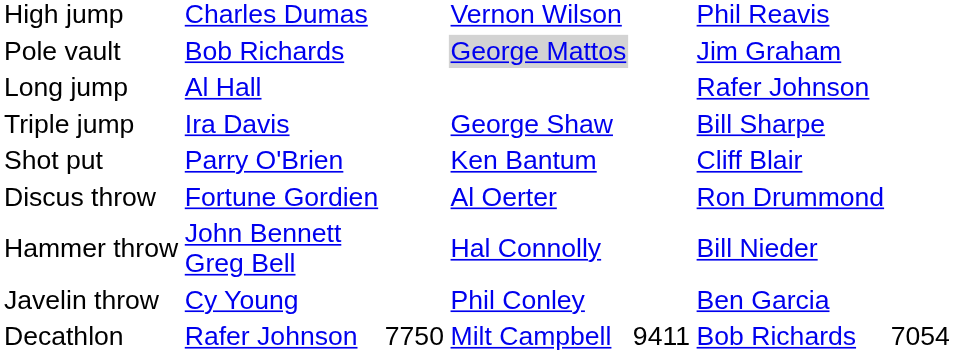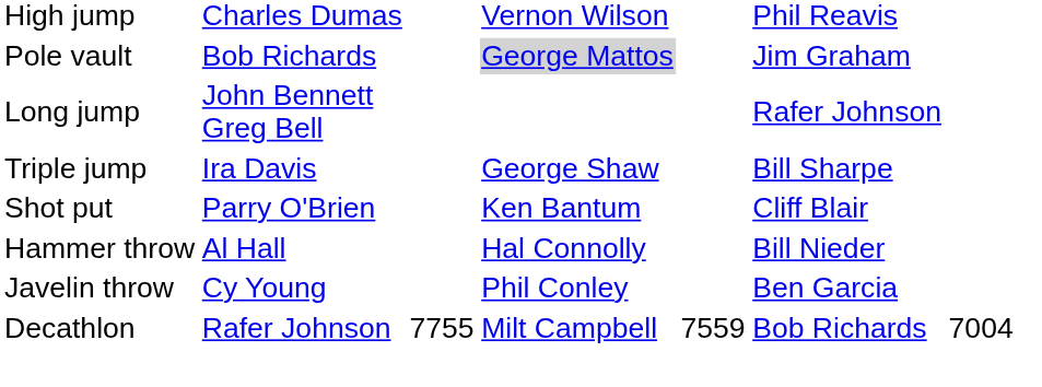Long jump | column 2: Al Hall -> John Bennett Greg Bell
- row: Discus throw | Fortune Gordien | Al Oerter | Ron Drummond
Hammer throw | column 2: John Bennett Greg Bell -> Al Hall
Decathlon | column 3: 7750 -> 7755
Decathlon | column 5: 9411 -> 7559
Decathlon | column 7: 7054 -> 7004
